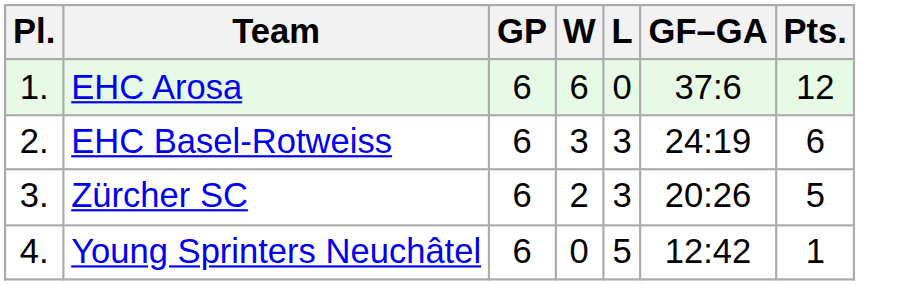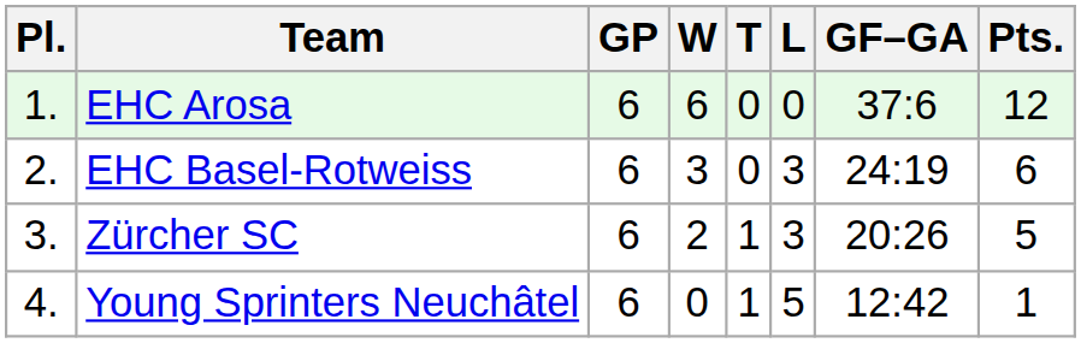+ column: T | 0 | 0 | 1 | 1
